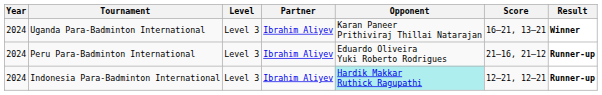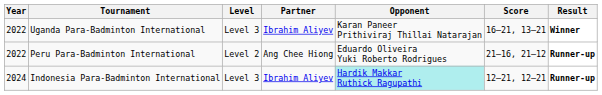Uganda Para-Badminton International | Year: 2024 -> 2022
Peru Para-Badminton International | Year: 2024 -> 2022
Peru Para-Badminton International | Level: Level 3 -> Level 2
Peru Para-Badminton International | Partner: Ibrahim Aliyev -> Ang Chee Hiong
